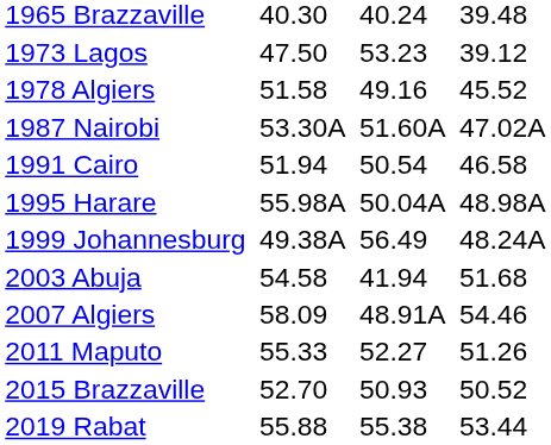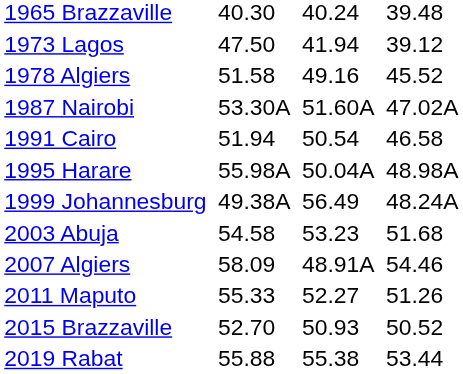1973 Lagos | column 5: 53.23 -> 41.94
2003 Abuja | column 5: 41.94 -> 53.23
